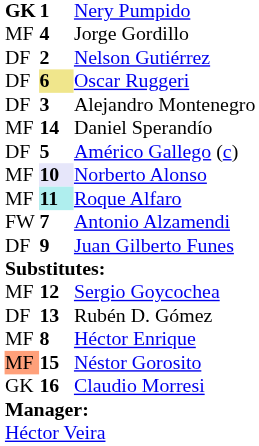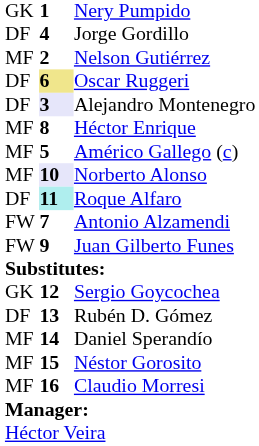Nery Pumpido | column 1: bold -> normal
Jorge Gordillo | column 1: MF -> DF
Nelson Gutiérrez | column 1: DF -> MF
Alejandro Montenegro | column 2: no background -> lavender background
rows swapped: Héctor Enrique <-> Daniel Sperandío
Américo Gallego (c) | column 1: DF -> MF
Roque Alfaro | column 1: MF -> DF
Juan Gilberto Funes | column 1: DF -> FW
Sergio Goycochea | column 1: MF -> GK
Néstor Gorosito | column 1: lightsalmon background -> no background
Claudio Morresi | column 1: GK -> MF
